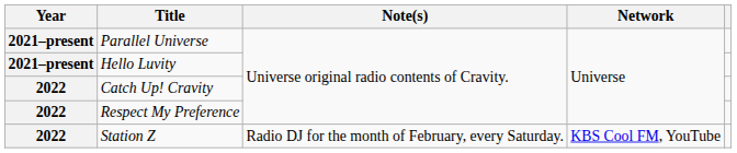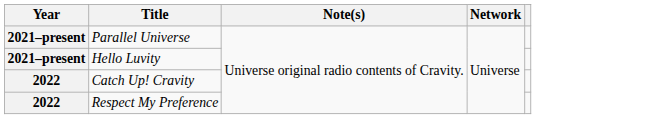- row: 2022 | Station Z | Radio DJ for the month of February, every Saturday. | KBS Cool FM, YouTube
